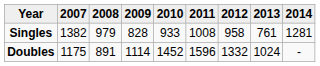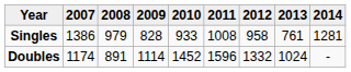Singles | 2007: 1382 -> 1386
Doubles | 2007: 1175 -> 1174
